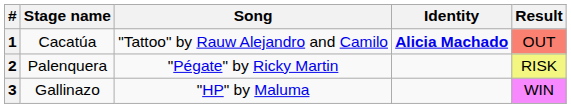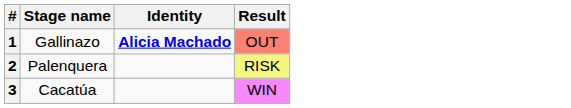- column: Song | "Tattoo" by Rauw Alejandro and Camilo | "Pégate" by Ricky Martin | "HP" by Maluma
1 | Stage name: Cacatúa -> Gallinazo
3 | Stage name: Gallinazo -> Cacatúa
